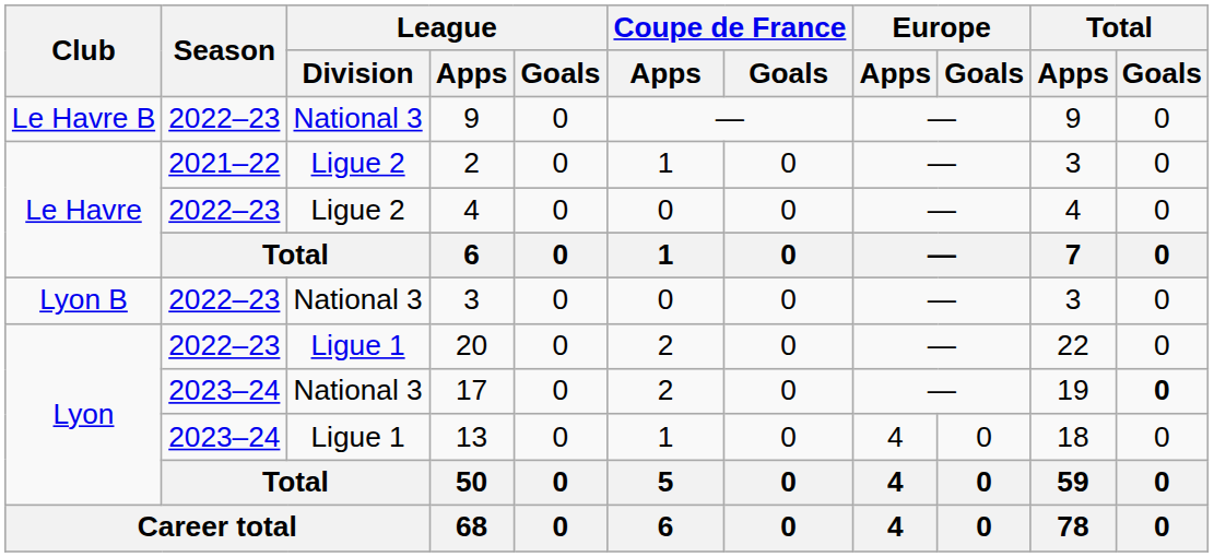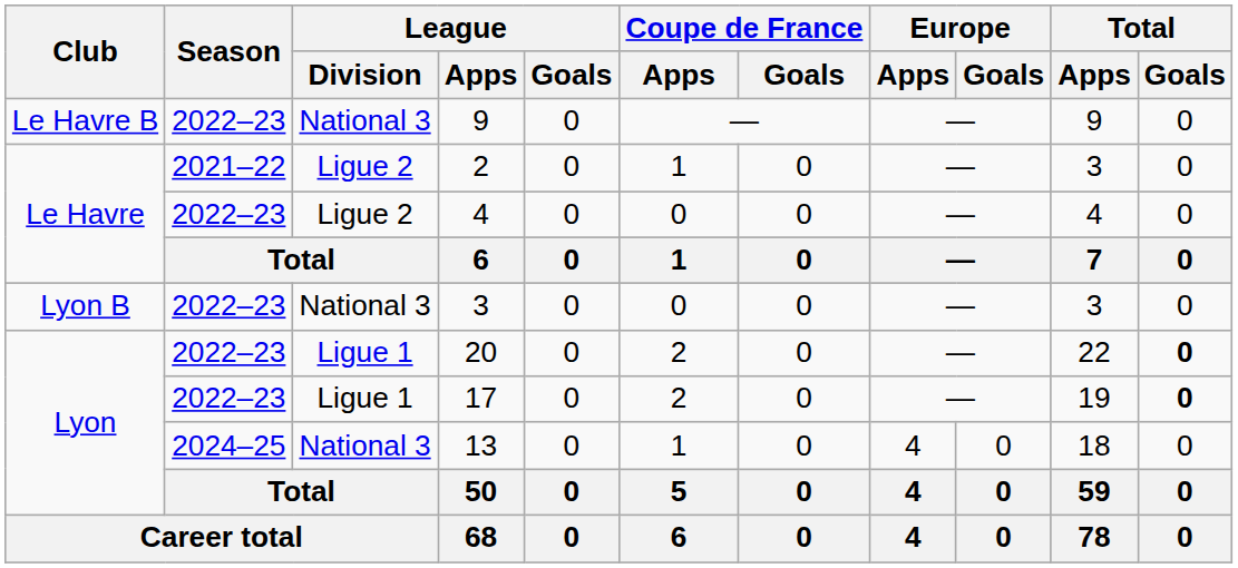20 | Total / Goals: normal -> bold
17 | Season: 2023–24 -> 2022–23
17 | League / Division: National 3 -> Ligue 1
13 | Season: 2023–24 -> 2024–25
13 | League / Division: Ligue 1 -> National 3
